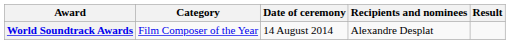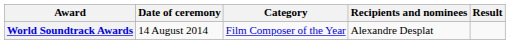columns swapped: Date of ceremony <-> Category
